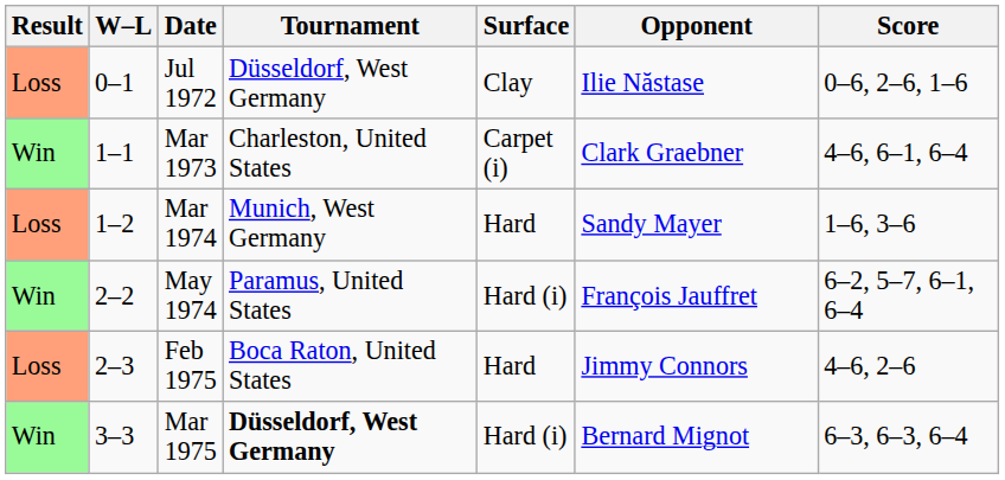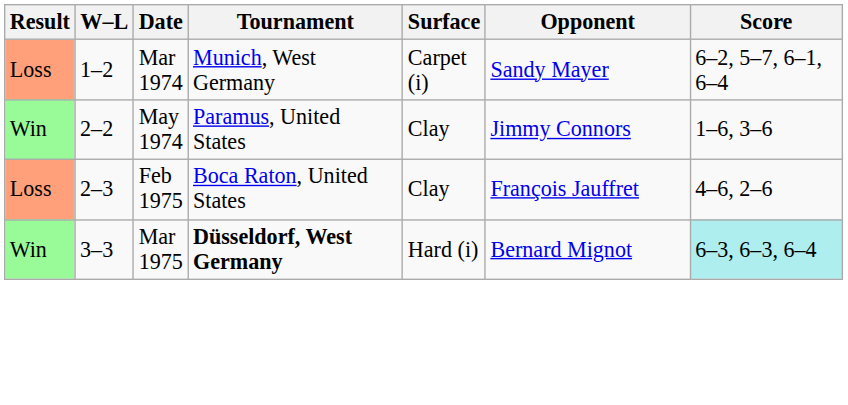- row: Loss | 0–1 | Jul 1972 | Düsseldorf, West Germany | Clay | Ilie Năstase | 0–6, 2–6, 1–6
- row: Win | 1–1 | Mar 1973 | Charleston, United States | Carpet (i) | Clark Graebner | 4–6, 6–1, 6–4
Mar 1974 | Surface: Hard -> Carpet (i)
Mar 1974 | Score: 1–6, 3–6 -> 6–2, 5–7, 6–1, 6–4
May 1974 | Surface: Hard (i) -> Clay
May 1974 | Opponent: François Jauffret -> Jimmy Connors
May 1974 | Score: 6–2, 5–7, 6–1, 6–4 -> 1–6, 3–6
Feb 1975 | Surface: Hard -> Clay
Feb 1975 | Opponent: Jimmy Connors -> François Jauffret
Mar 1975 | Score: no background -> paleturquoise background
